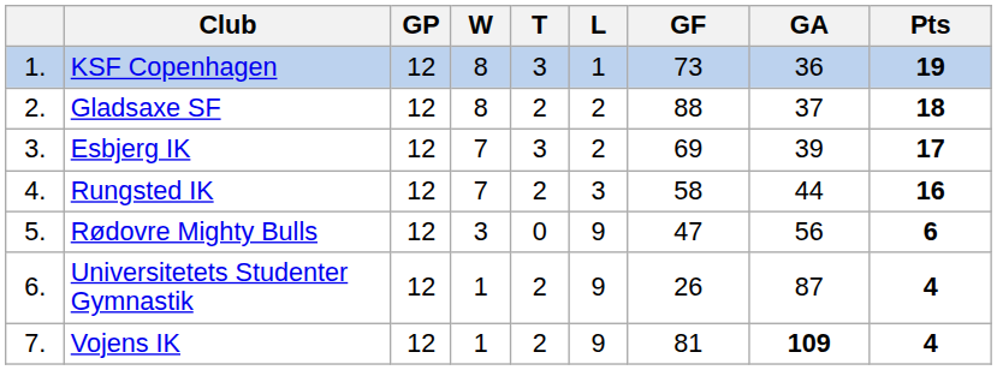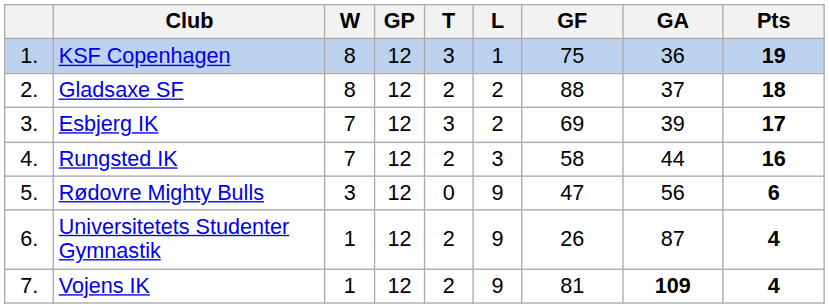columns swapped: GP <-> W
KSF Copenhagen | GF: 73 -> 75
